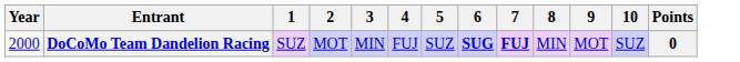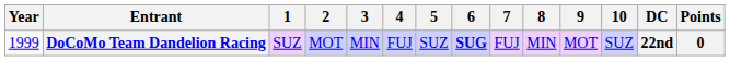+ column: DC | 22nd
DoCoMo Team Dandelion Racing | Year: 2000 -> 1999
DoCoMo Team Dandelion Racing | 7: bold -> normal
